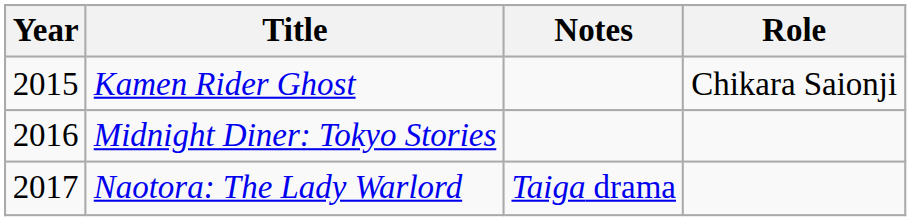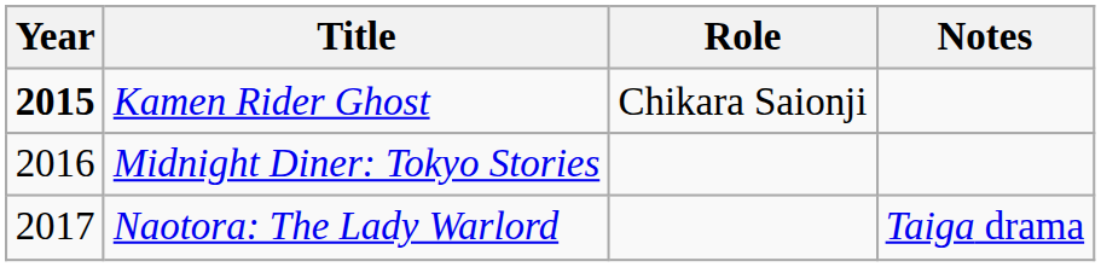columns swapped: Role <-> Notes
Kamen Rider Ghost | Year: normal -> bold
